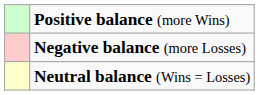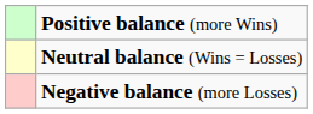rows swapped: Neutral balance (Wins = Losses) <-> Negative balance (more Losses)
